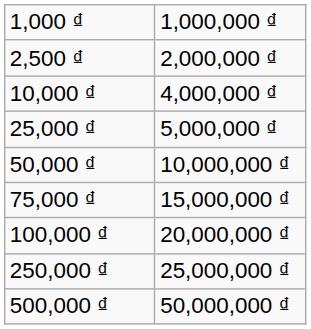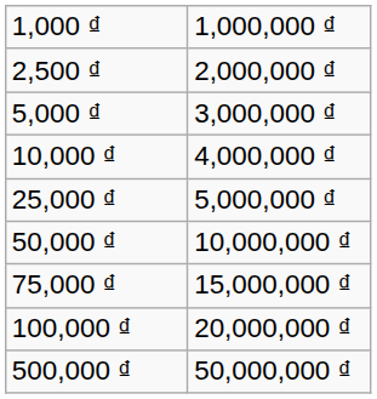+ row: 5,000 ₫ | 3,000,000 ₫
- row: 250,000 ₫ | 25,000,000 ₫
